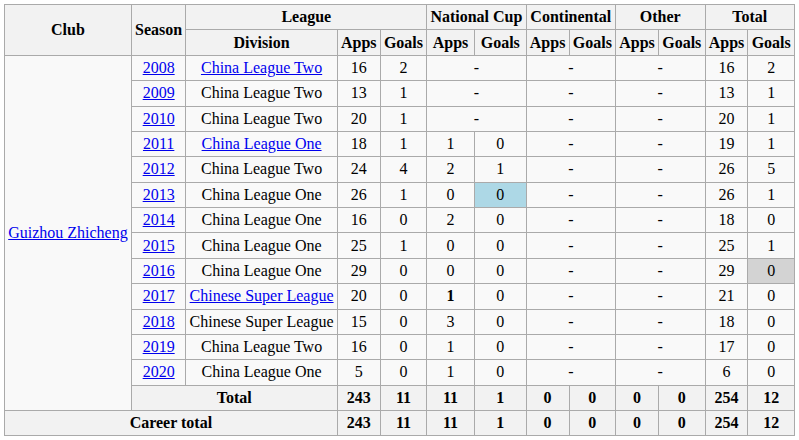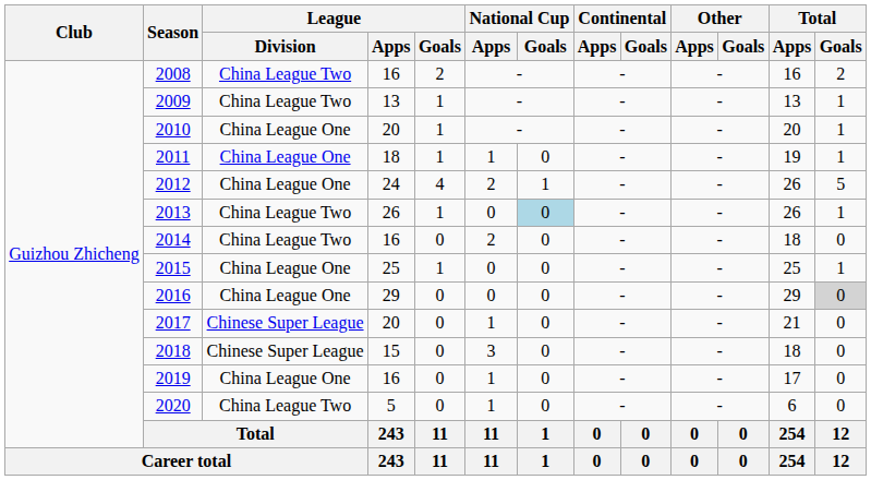2010 | League / Division: China League Two -> China League One
2012 | League / Division: China League Two -> China League One
2013 | League / Division: China League One -> China League Two
2014 | League / Division: China League One -> China League Two
2017 | National Cup / Apps: bold -> normal
2019 | League / Division: China League Two -> China League One
2020 | League / Division: China League One -> China League Two
